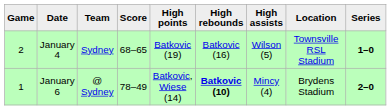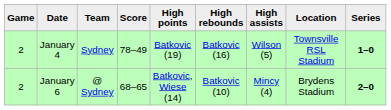January 4 | Score: 68–65 -> 78–49
January 6 | Game: 1 -> 2
January 6 | Score: 78–49 -> 68–65
January 6 | High rebounds: bold -> normal
